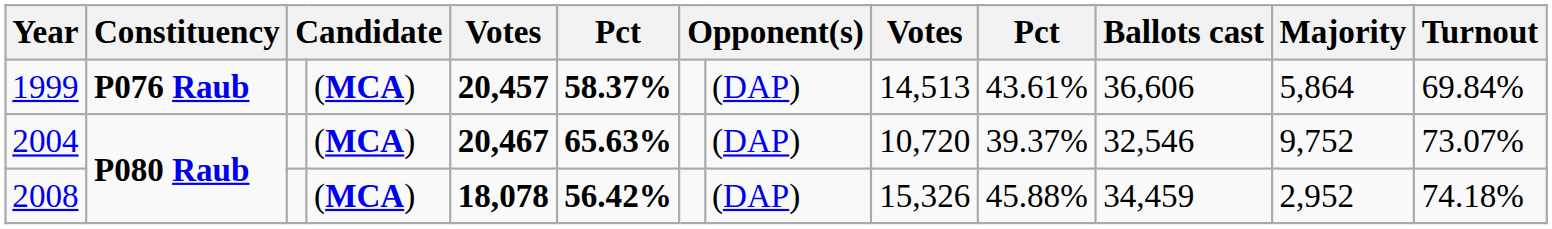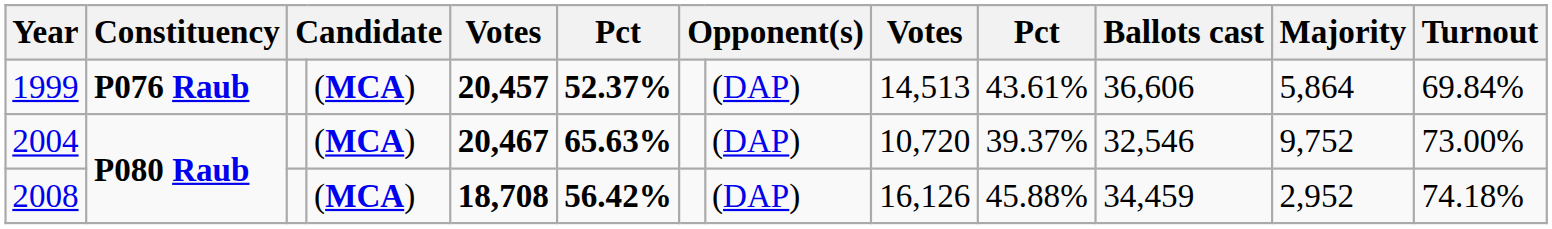1999 | column 6: 58.37% -> 52.37%
2004 | Turnout: 73.07% -> 73.00%
2008 | column 5: 18,078 -> 18,708
2008 | column 9: 15,326 -> 16,126
